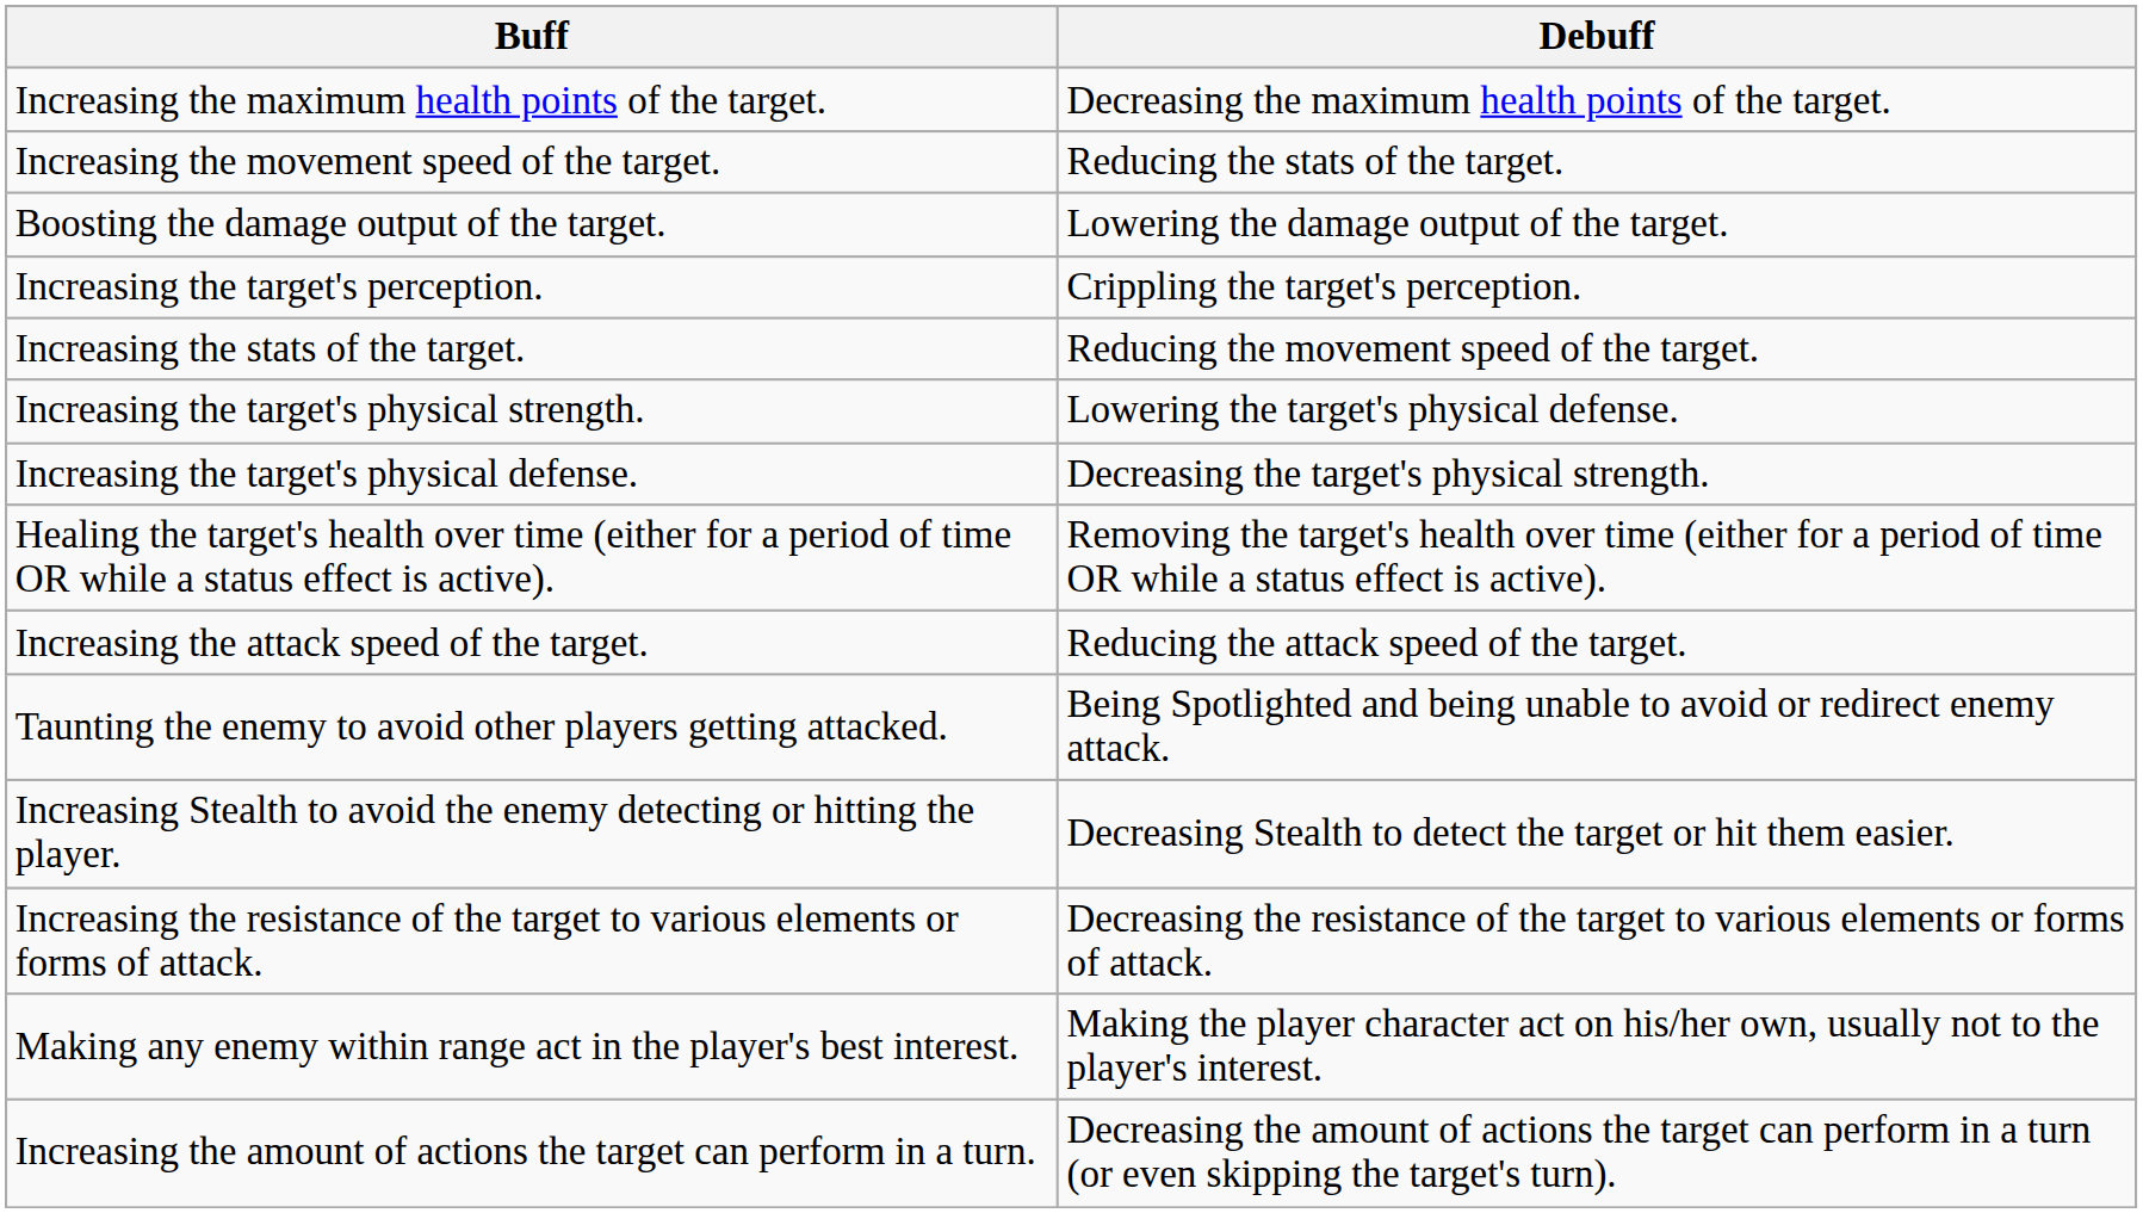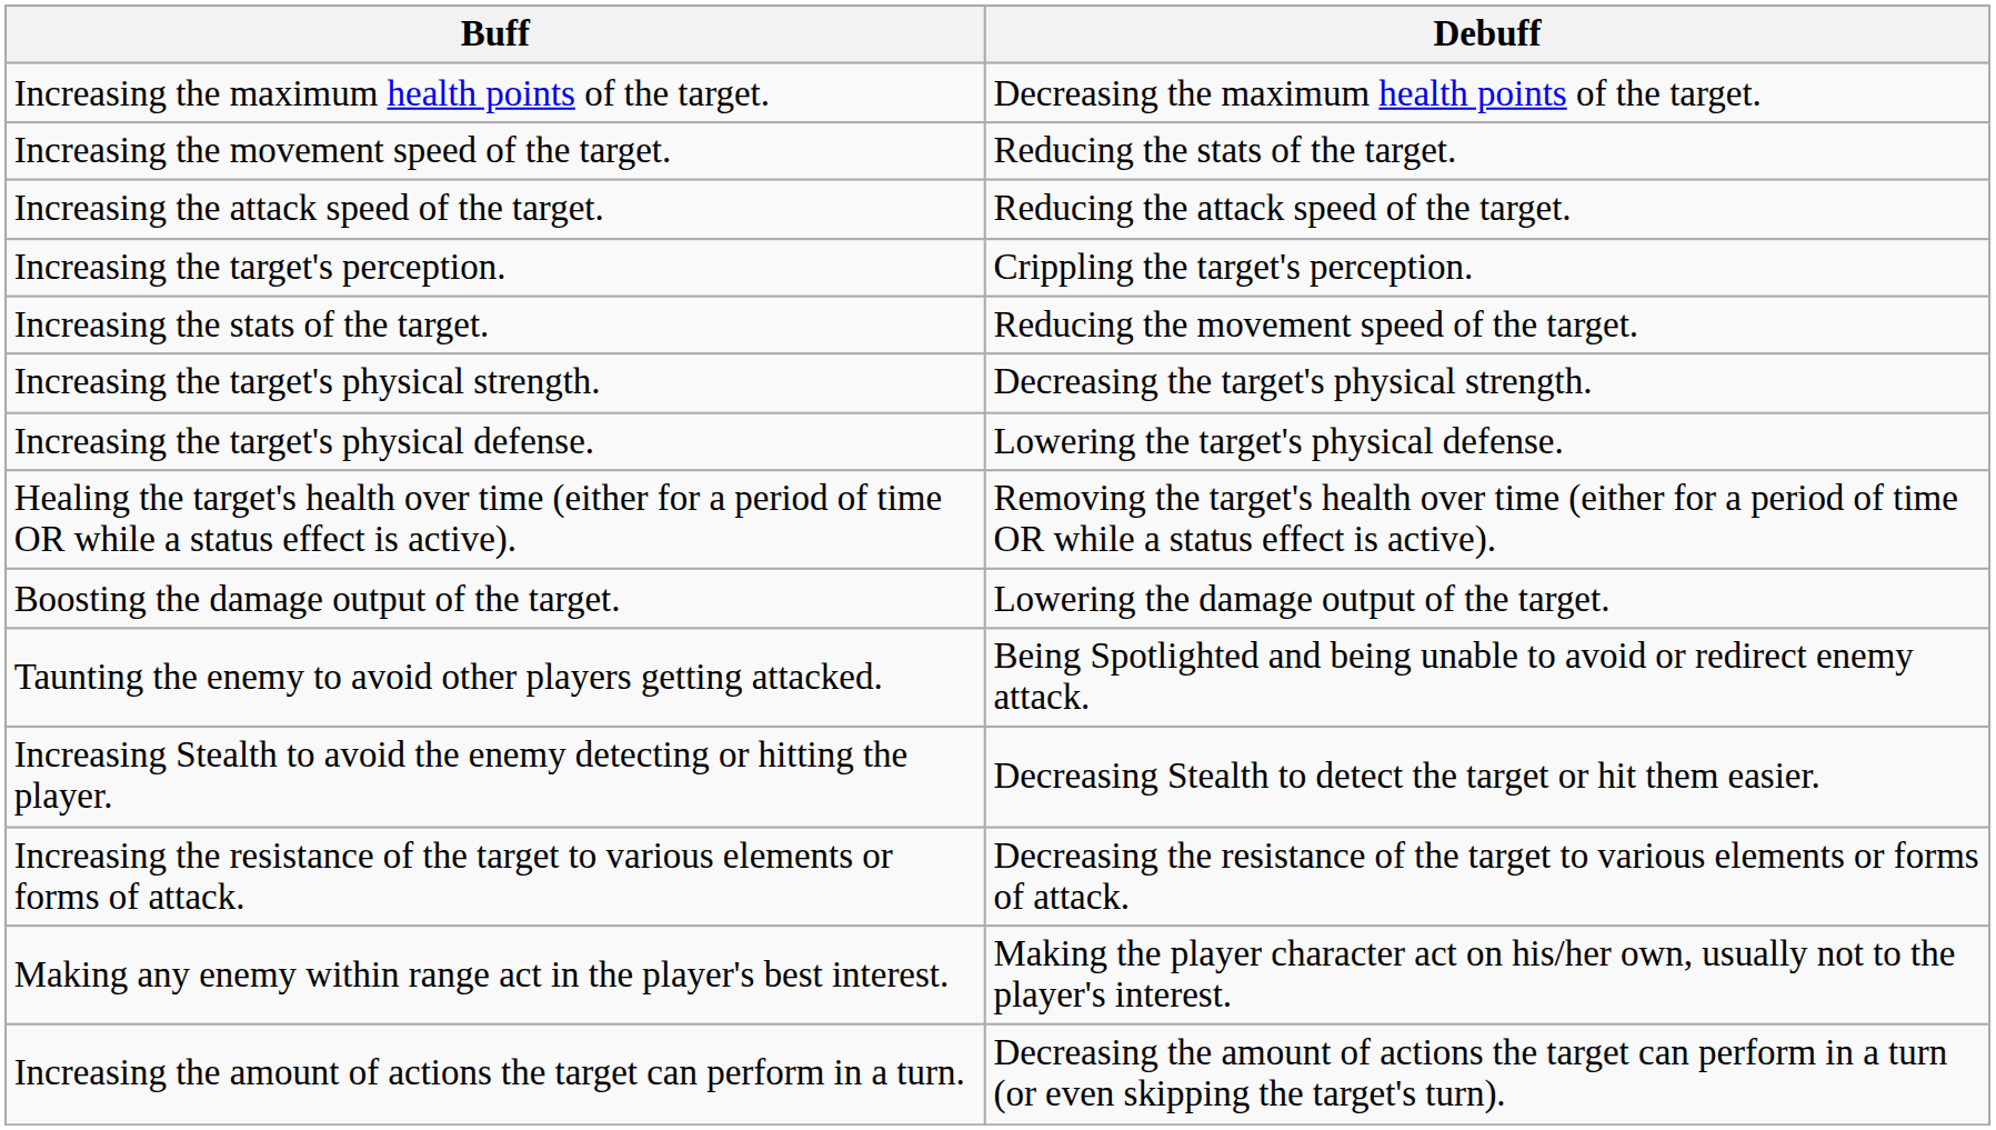rows swapped: Increasing the attack speed of the target. <-> Boosting the damage output of the target.
Increasing the target's physical strength. | Debuff: Lowering the target's physical defense. -> Decreasing the target's physical strength.
Increasing the target's physical defense. | Debuff: Decreasing the target's physical strength. -> Lowering the target's physical defense.
